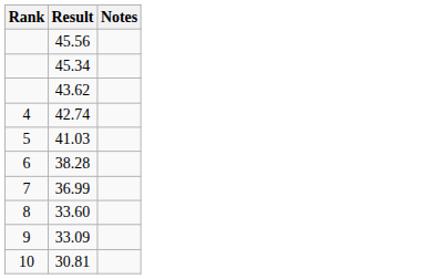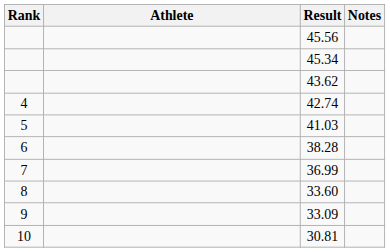+ column: Athlete
